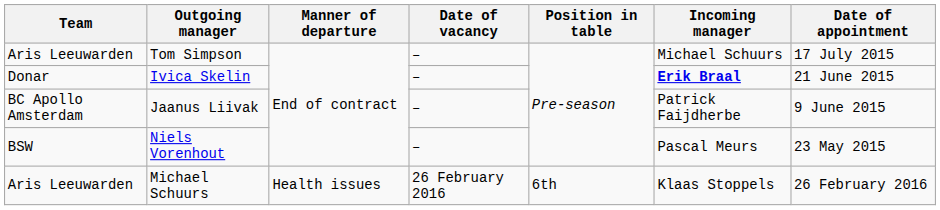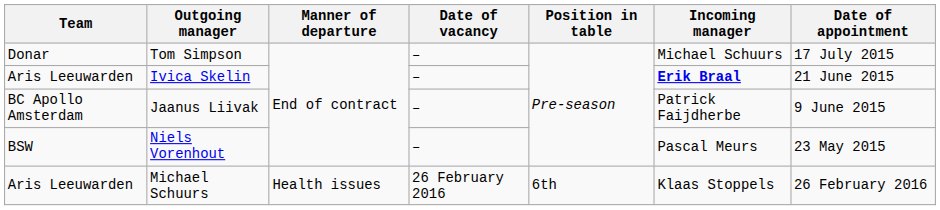Tom Simpson | Team: Aris Leeuwarden -> Donar
Ivica Skelin | Team: Donar -> Aris Leeuwarden
